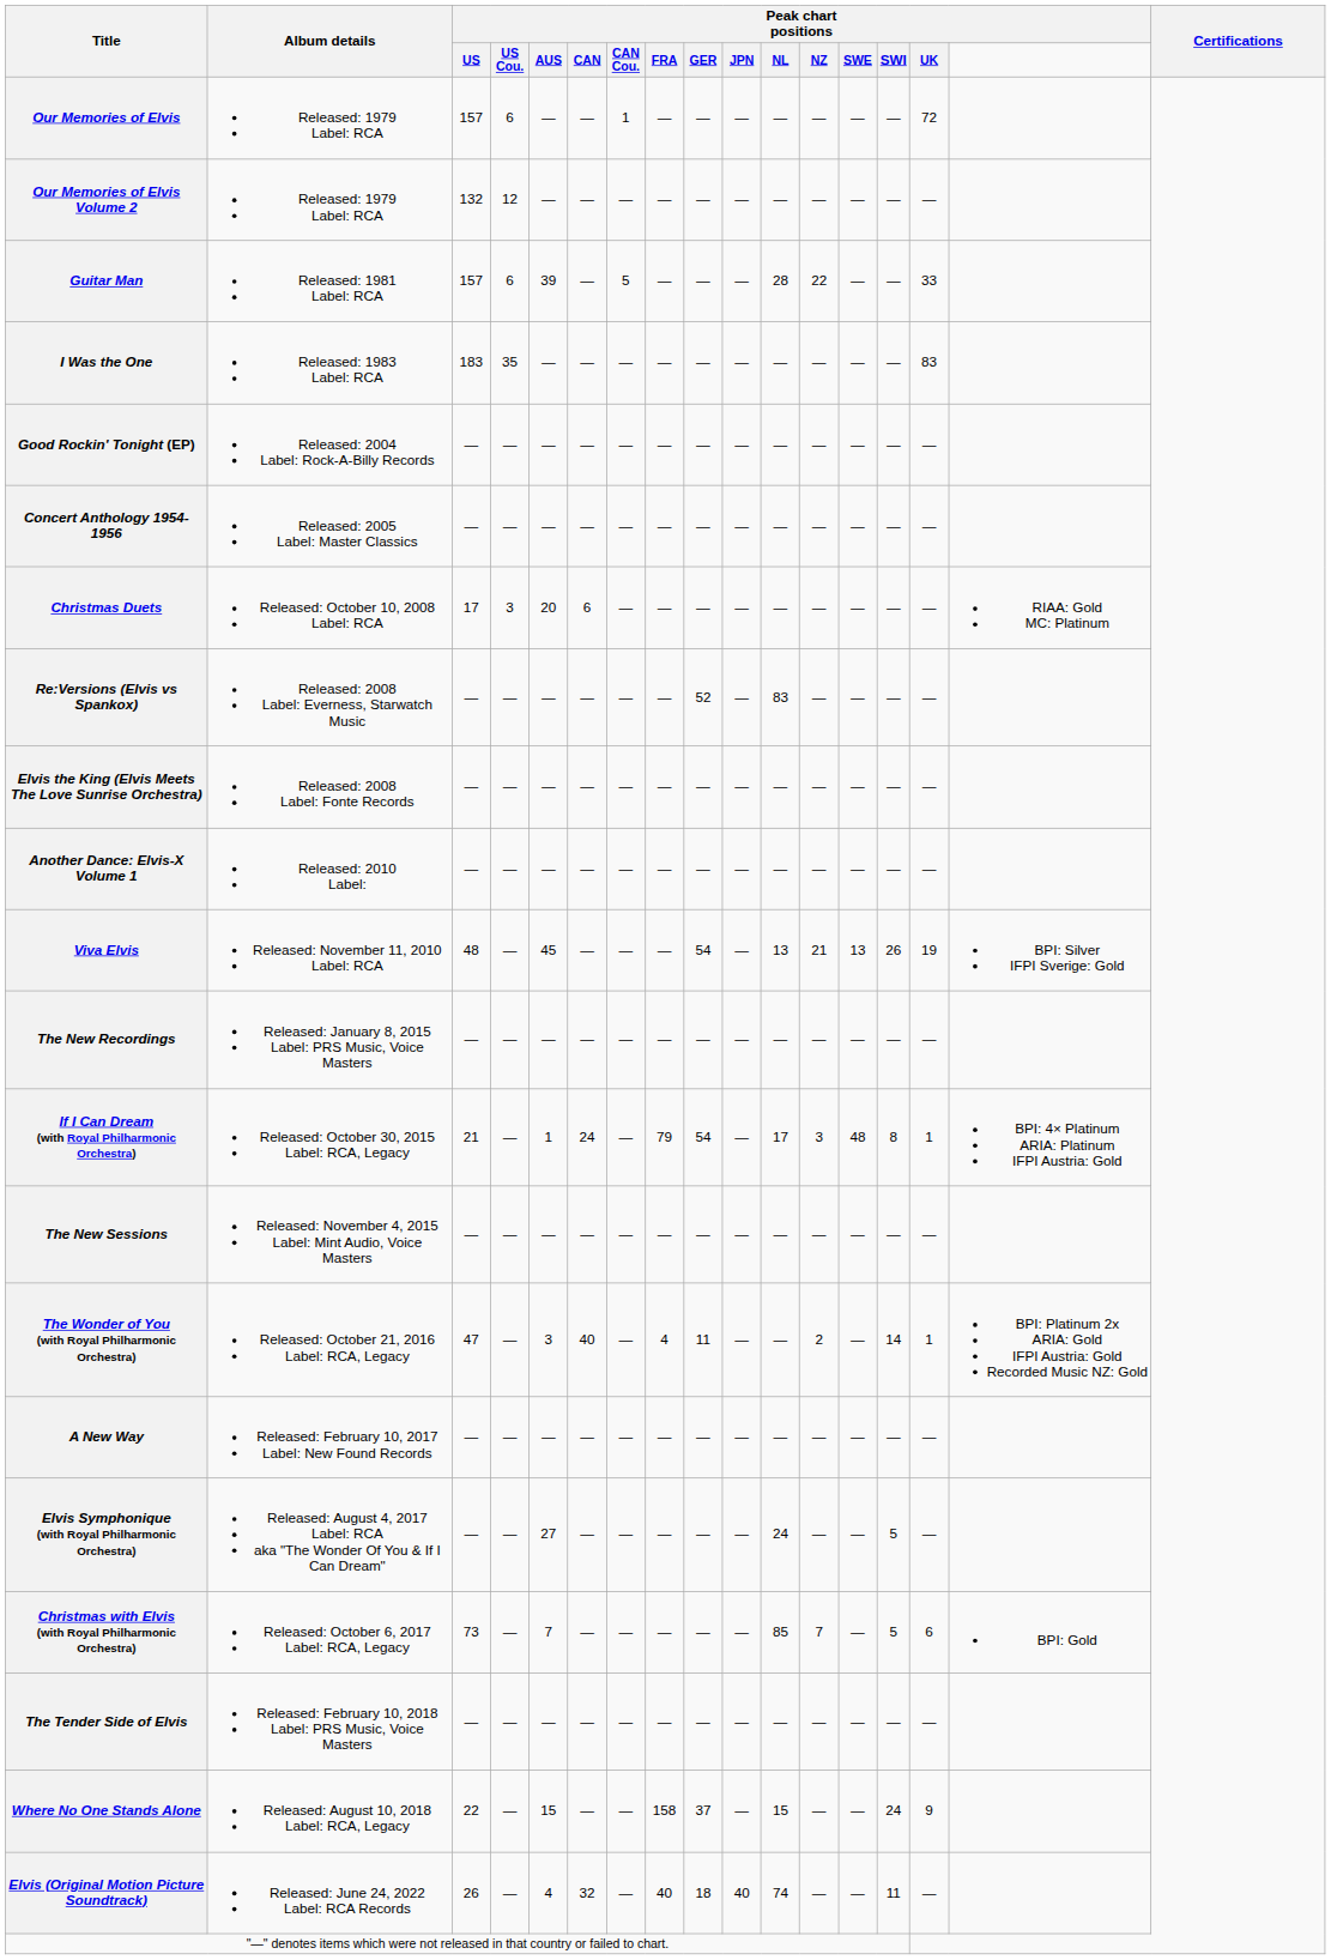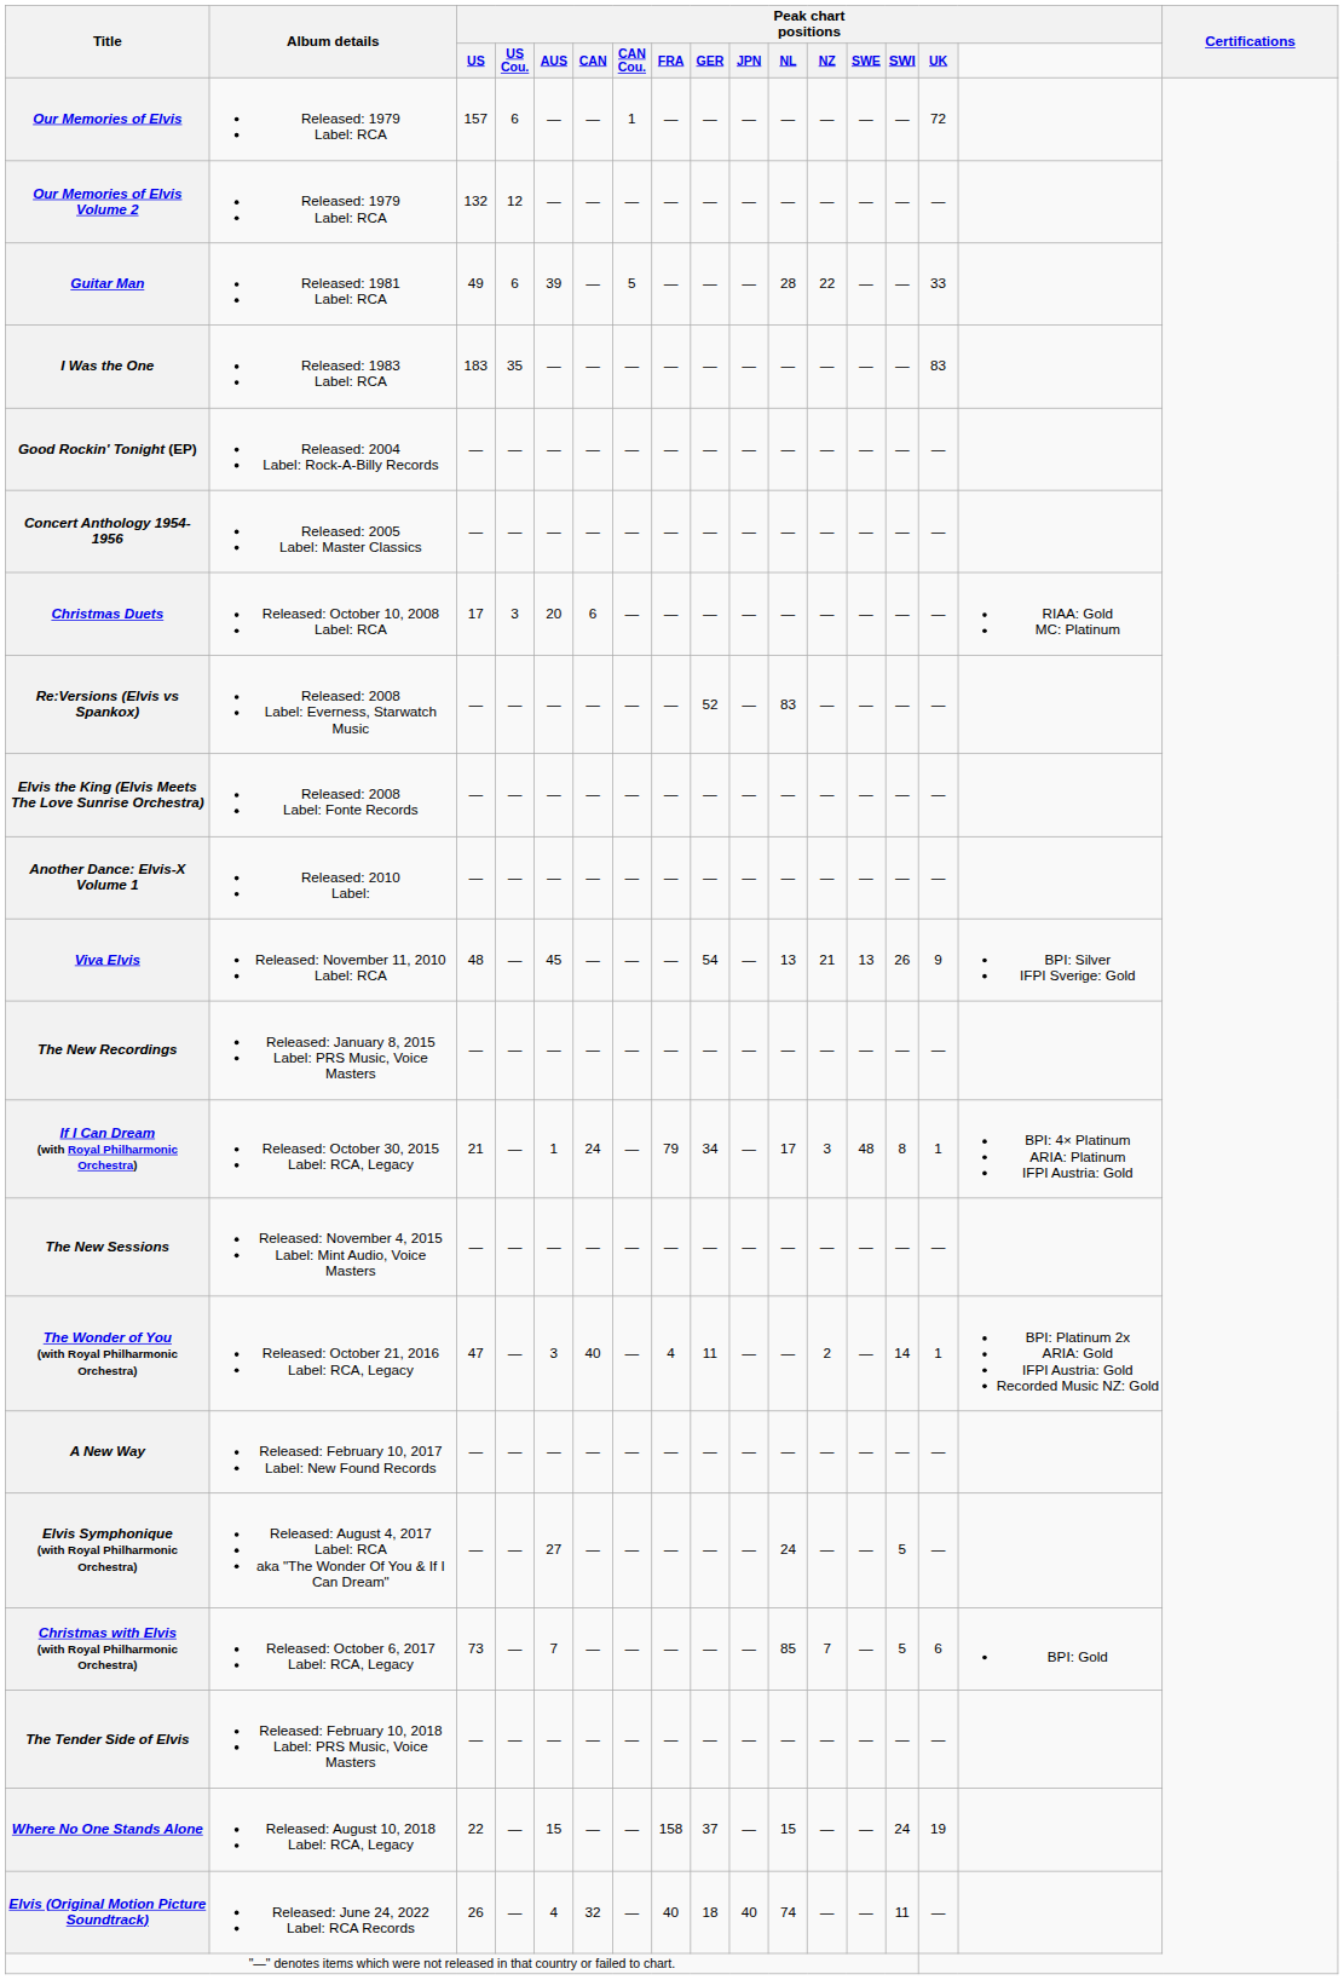Guitar Man | Peak chart positions / US: 157 -> 49
Viva Elvis | Peak chart positions / UK: 19 -> 9
If I Can Dream (with Royal Philharmonic Orchestra) | Peak chart positions / GER: 54 -> 34
Where No One Stands Alone | Peak chart positions / UK: 9 -> 19
